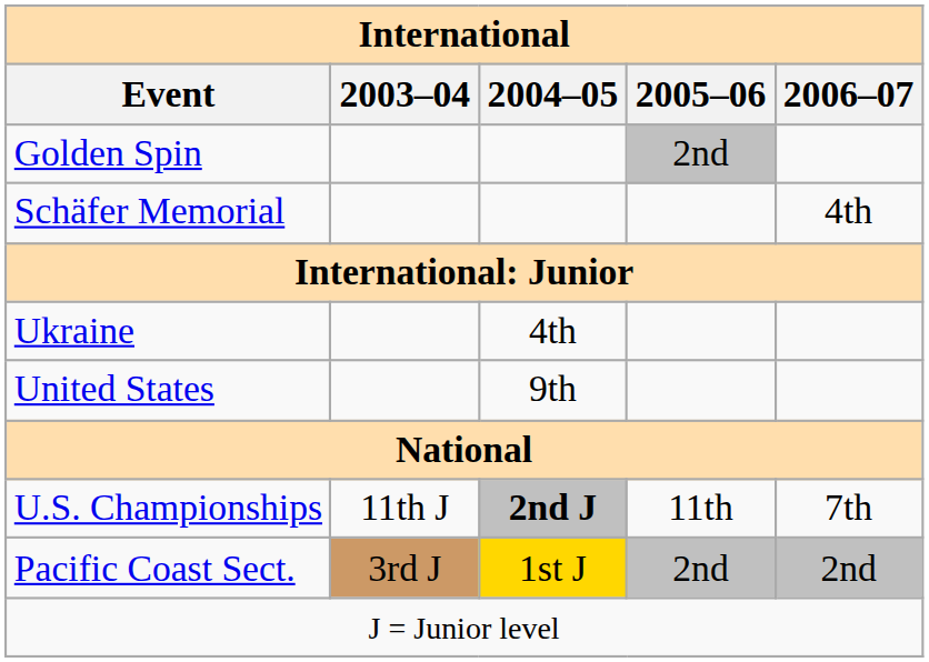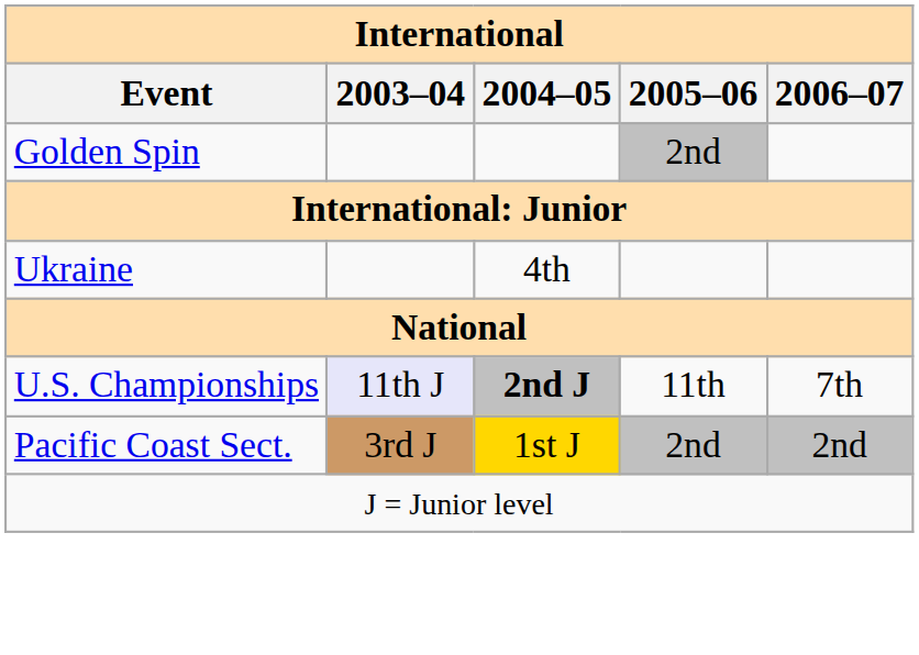- row: Schäfer Memorial | 4th
- row: United States | 9th
U.S. Championships | 2003–04: no background -> lavender background
